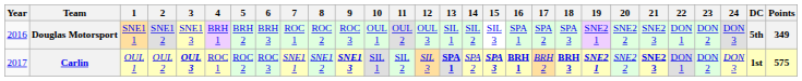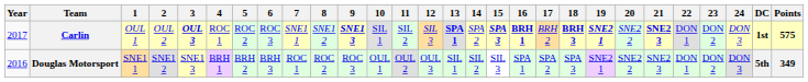rows swapped: Douglas Motorsport <-> Carlin
